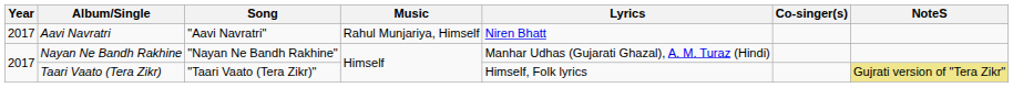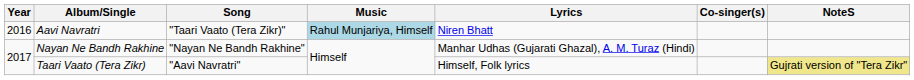Aavi Navratri | Year: 2017 -> 2016
Aavi Navratri | Song: "Aavi Navratri" -> "Taari Vaato (Tera Zikr)"
Aavi Navratri | Music: no background -> lightblue background
Taari Vaato (Tera Zikr) | Song: "Taari Vaato (Tera Zikr)" -> "Aavi Navratri"
